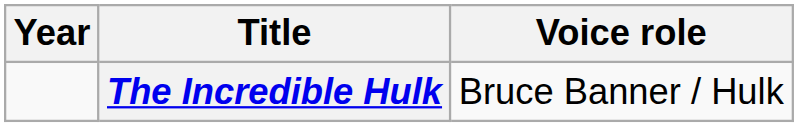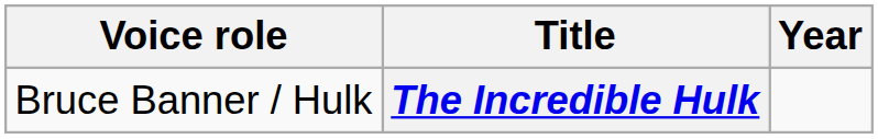columns swapped: Year <-> Voice role
